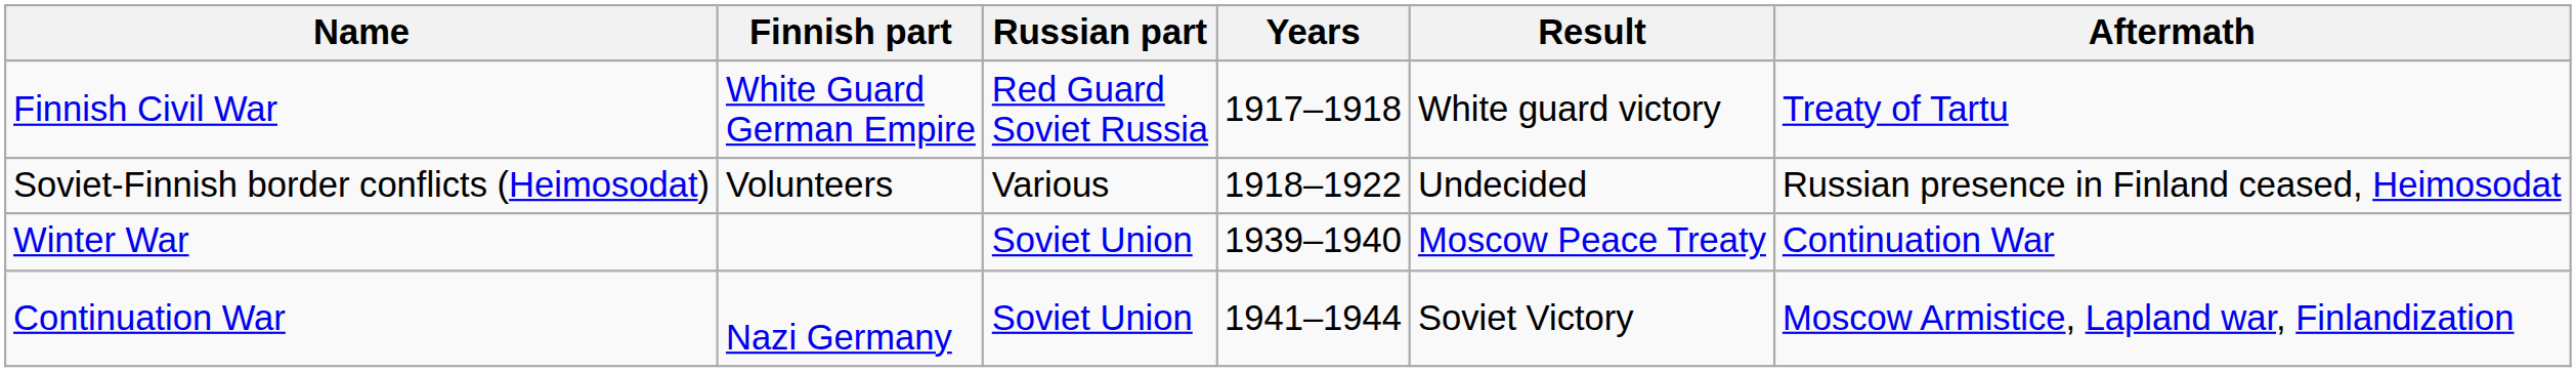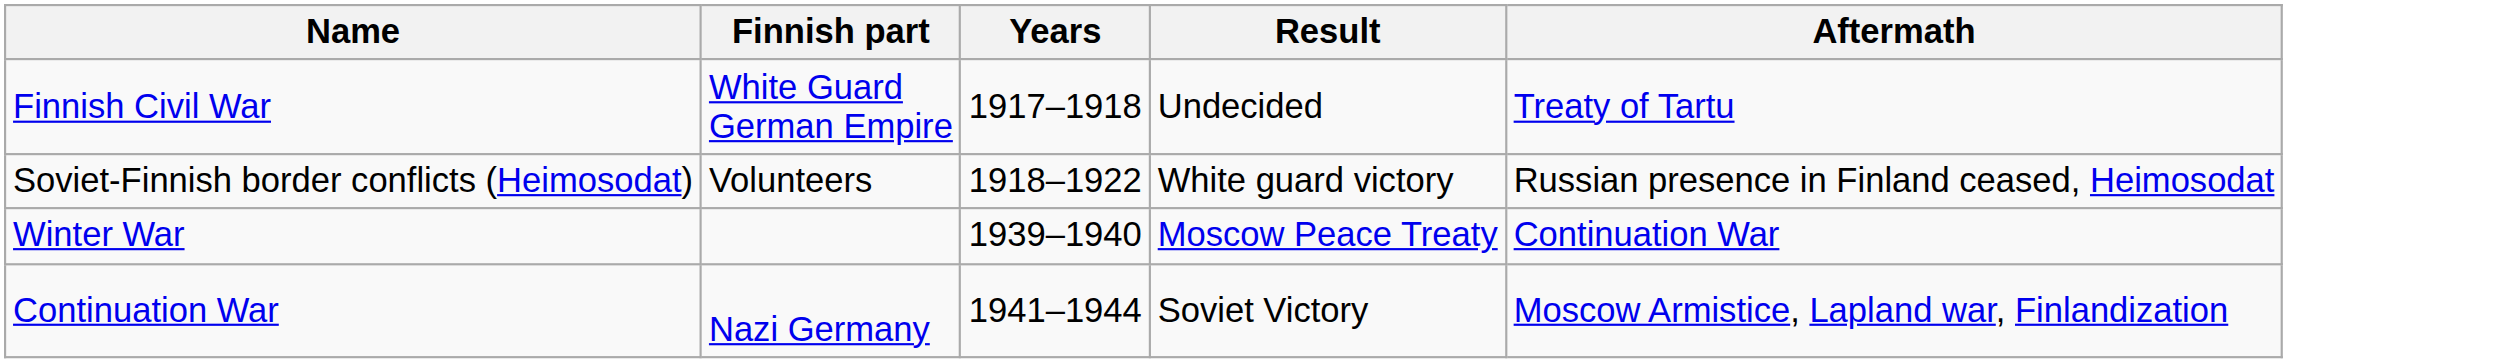- column: Russian part | Red Guard Soviet Russia | Various | Soviet Union | Soviet Union
Finnish Civil War | Result: White guard victory -> Undecided
Soviet-Finnish border conflicts (Heimosodat) | Result: Undecided -> White guard victory
